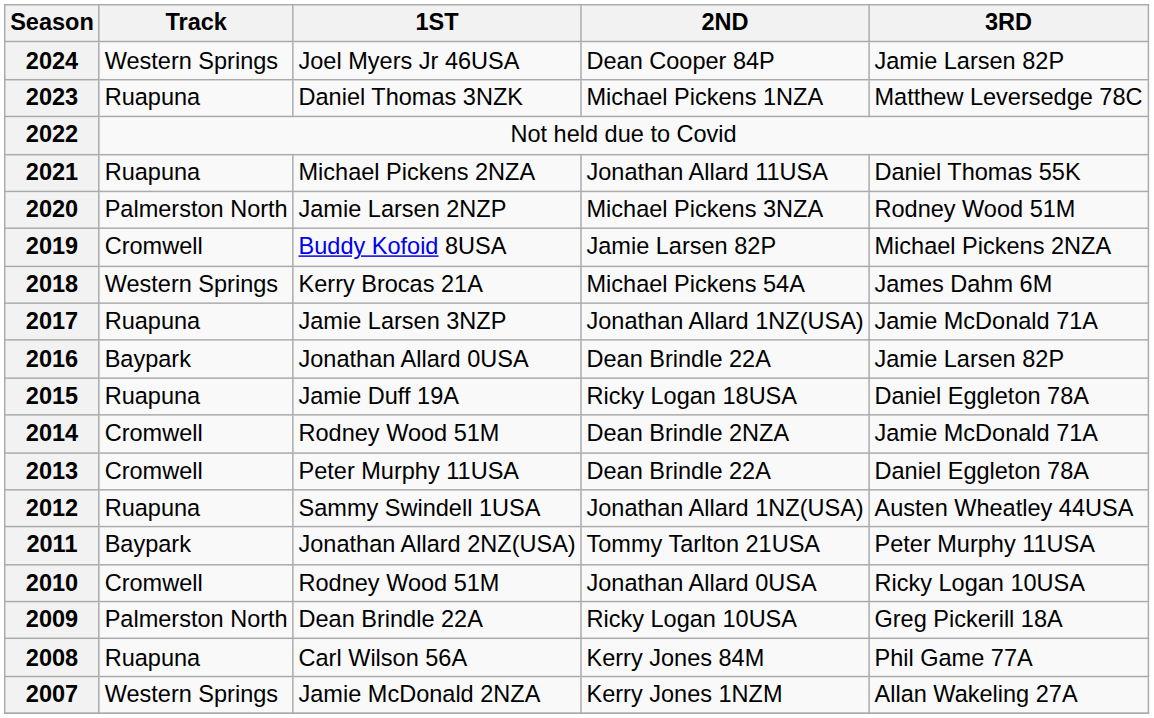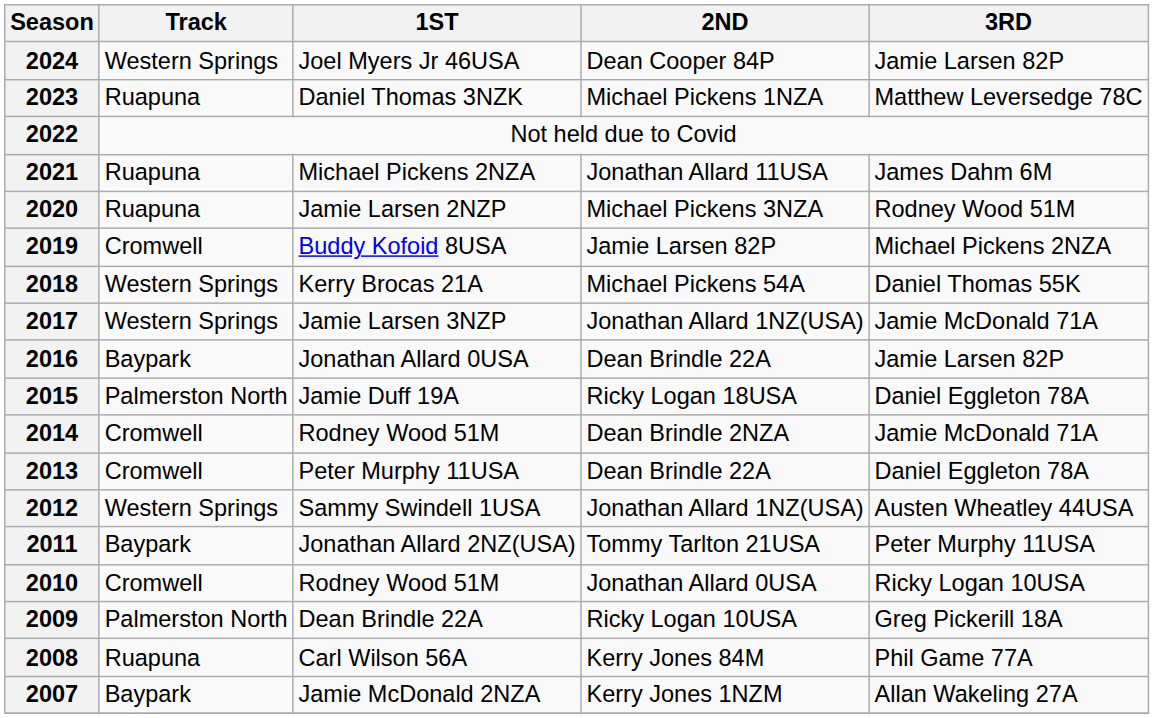2021 | 3RD: Daniel Thomas 55K -> James Dahm 6M
2020 | Track: Palmerston North -> Ruapuna
2018 | 3RD: James Dahm 6M -> Daniel Thomas 55K
2017 | Track: Ruapuna -> Western Springs
2015 | Track: Ruapuna -> Palmerston North
2012 | Track: Ruapuna -> Western Springs
2007 | Track: Western Springs -> Baypark
